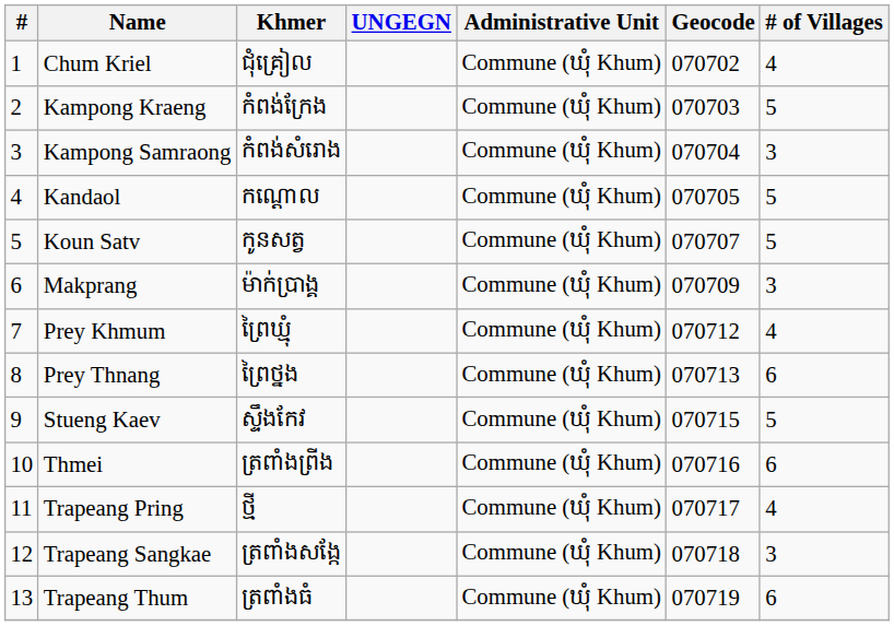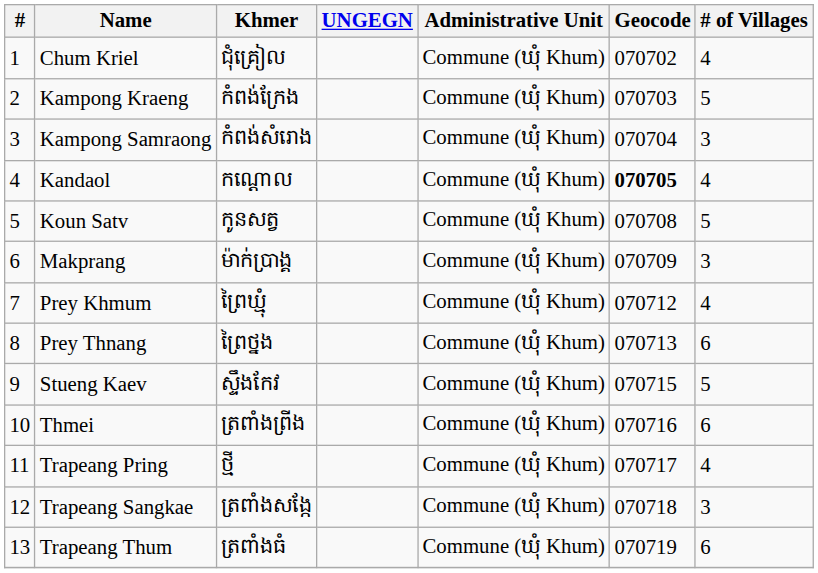Kandaol | Geocode: normal -> bold
Kandaol | # of Villages: 5 -> 4
Koun Satv | Geocode: 070707 -> 070708
